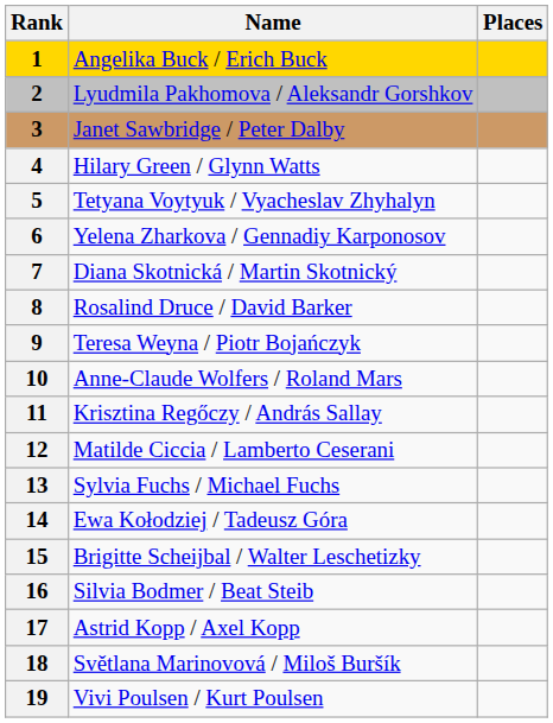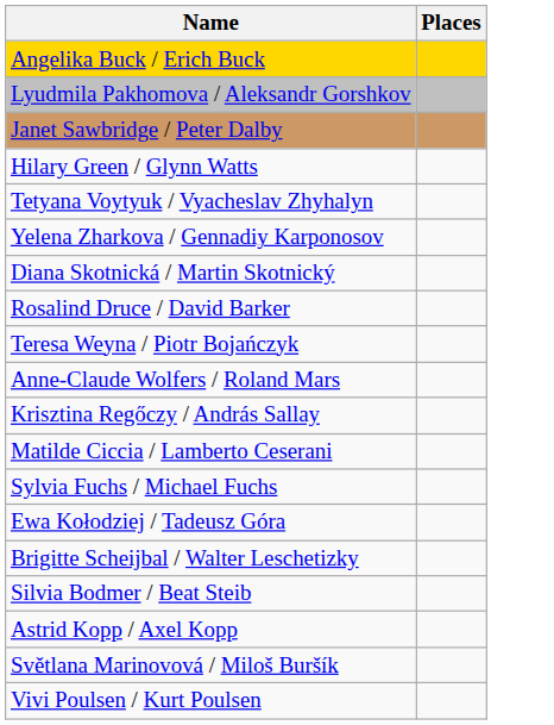- column: Rank | 1 | 2 | 3 | 4 | 5 | 6 | 7 | 8 | 9 | 10 | 11 | 12 | 13 | 14 | 15 | 16 | 17 | 18 | 19
